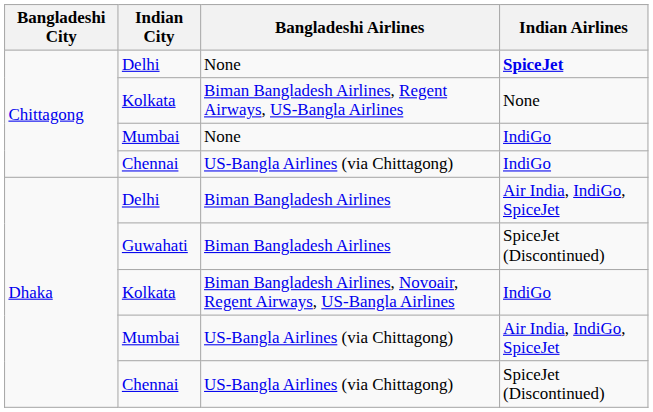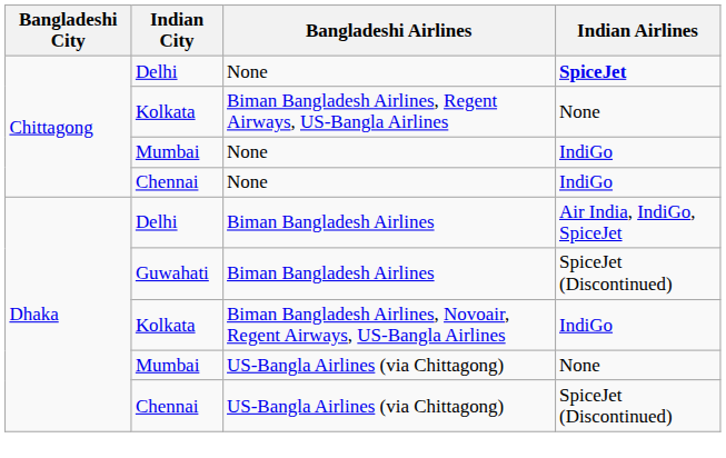Chittagong / Chennai | Bangladeshi Airlines: US-Bangla Airlines (via Chittagong) -> None
Dhaka / Mumbai | Indian Airlines: Air India, IndiGo, SpiceJet -> None
